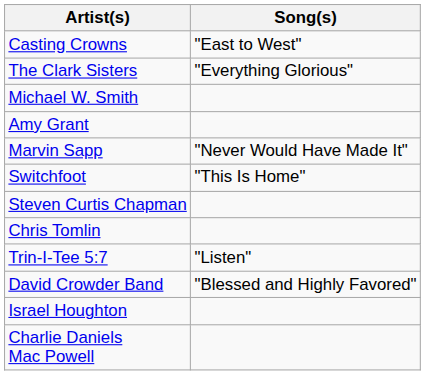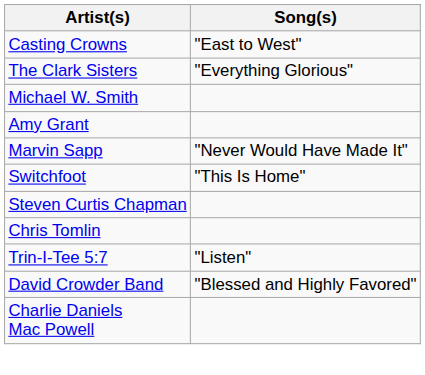- row: Israel Houghton
